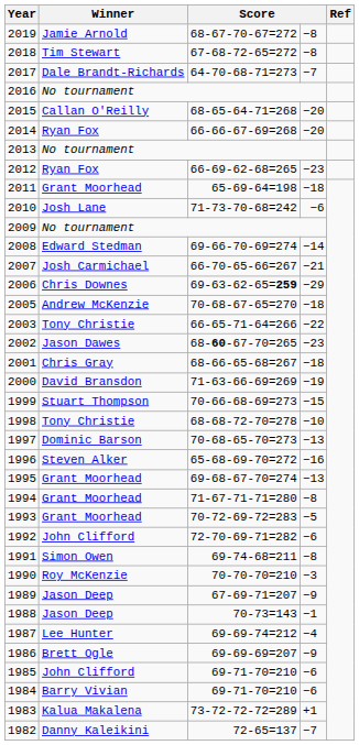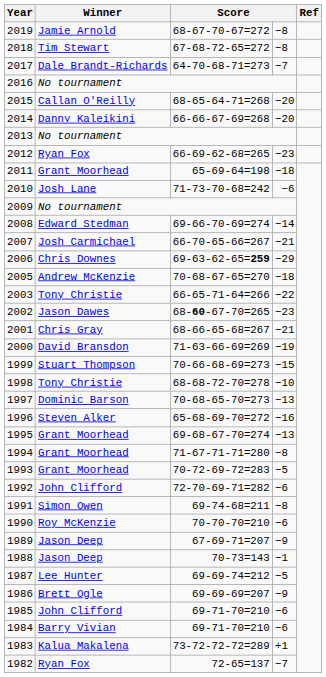2014 | Winner: Ryan Fox -> Danny Kaleikini
2001 | column 4: −18 -> −21
1990 | column 4: −3 -> −6
1987 | column 4: −4 -> −5
1982 | Winner: Danny Kaleikini -> Ryan Fox
